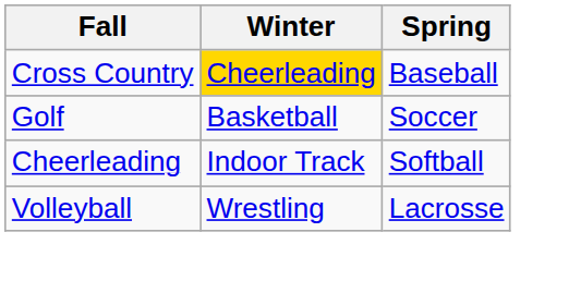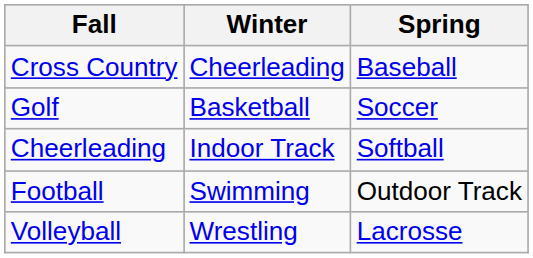Cross Country | Winter: gold background -> no background
+ row: Football | Swimming | Outdoor Track
